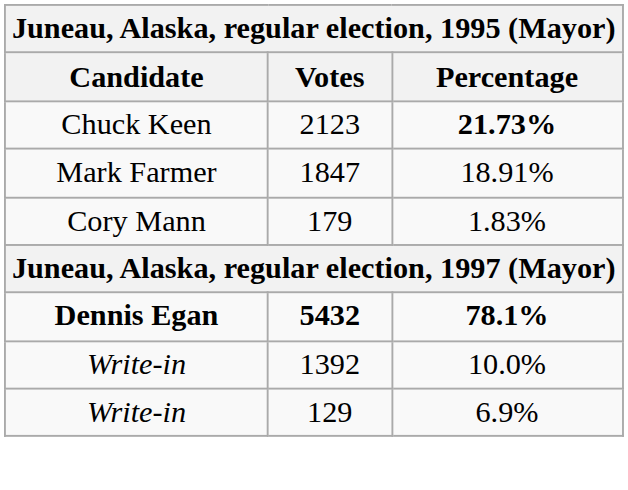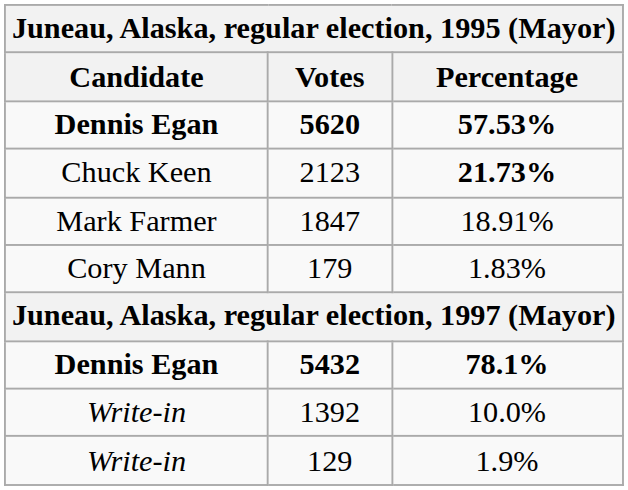+ row: Dennis Egan | 5620 | 57.53%
129 | Percentage: 6.9% -> 1.9%
